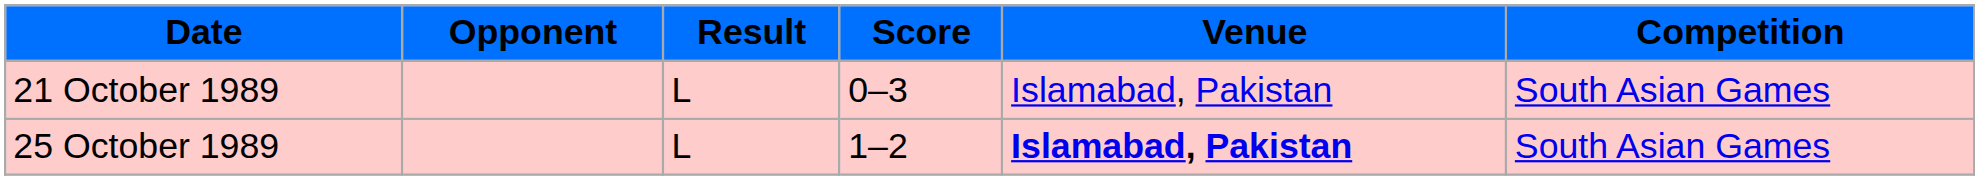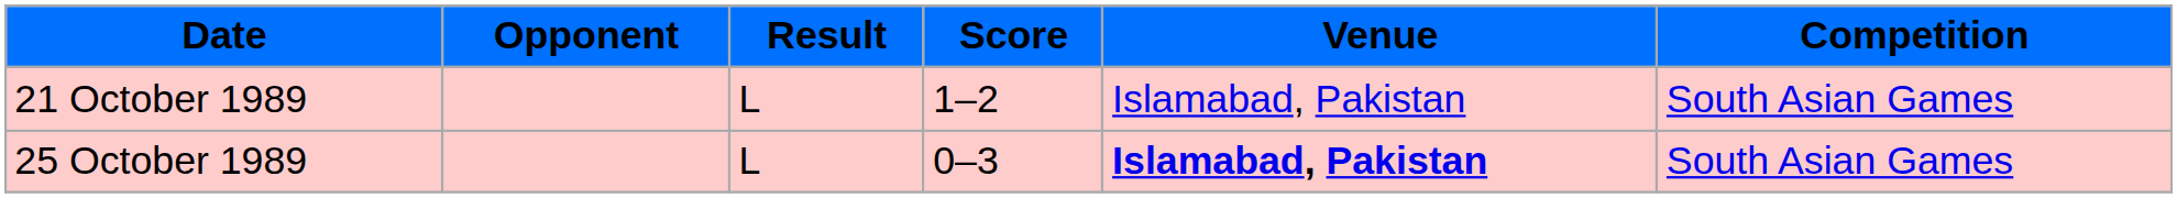21 October 1989 | Score: 0–3 -> 1–2
25 October 1989 | Score: 1–2 -> 0–3
